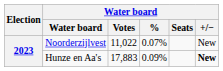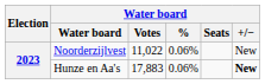Noorderzijlvest | Water board / %: 0.07% -> 0.06%
Hunze en Aa's | Water board / %: 0.09% -> 0.06%
